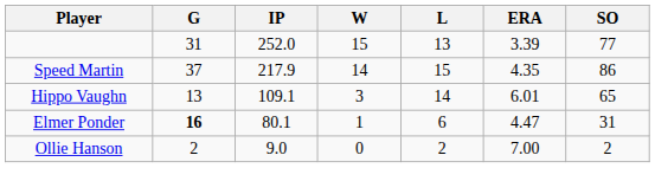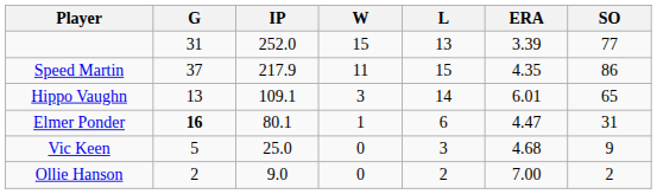Speed Martin | W: 14 -> 11
+ row: Vic Keen | 5 | 25.0 | 0 | 3 | 4.68 | 9
